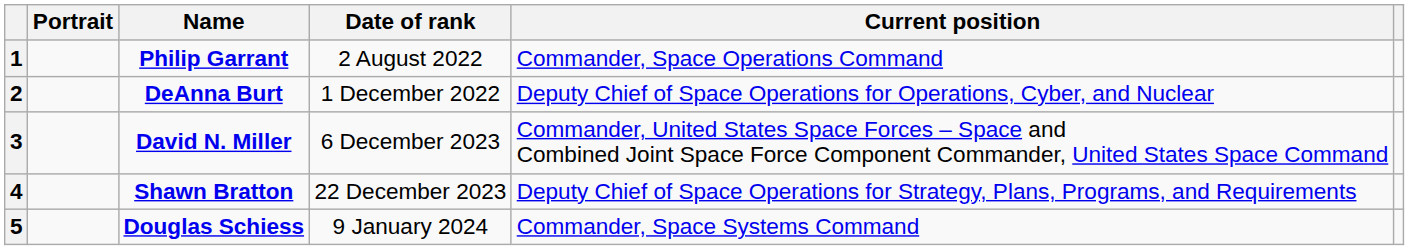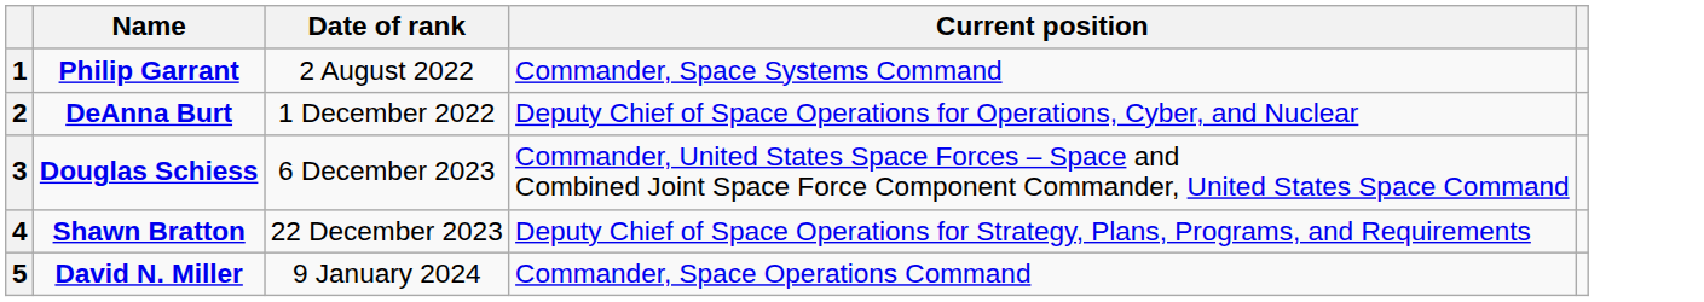- column: Portrait
1 | Current position: Commander, Space Operations Command -> Commander, Space Systems Command
3 | Name: David N. Miller -> Douglas Schiess
5 | Name: Douglas Schiess -> David N. Miller
5 | Current position: Commander, Space Systems Command -> Commander, Space Operations Command
